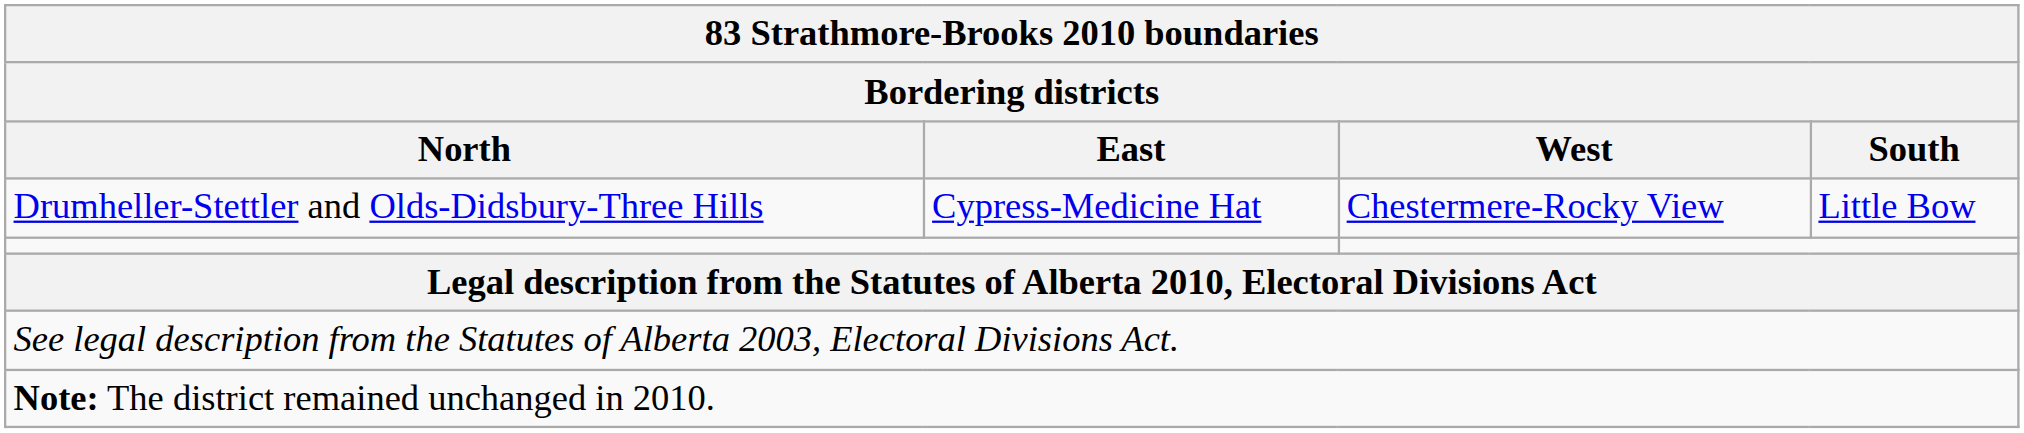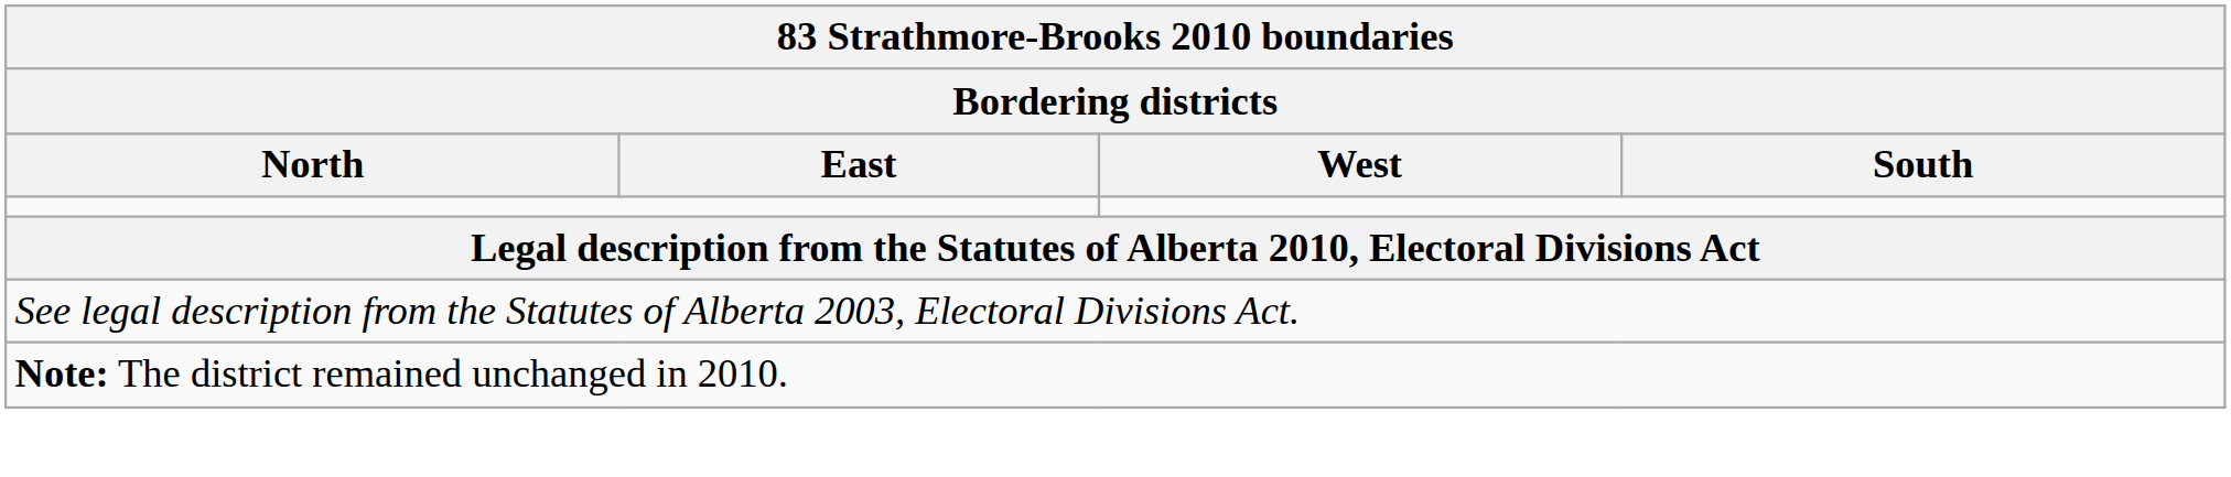- row: Drumheller-Stettler and Olds-Didsbury-Three Hills | Cypress-Medicine Hat | Chestermere-Rocky View | Little Bow
